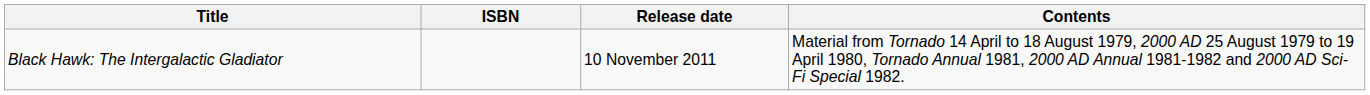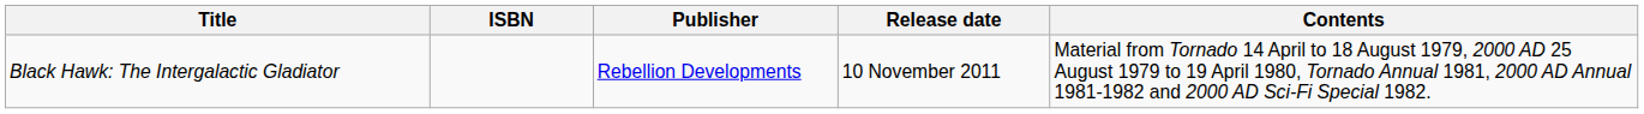+ column: Publisher | Rebellion Developments
